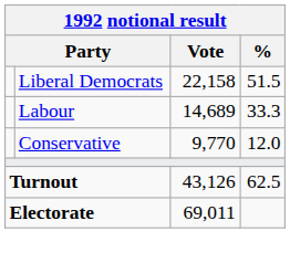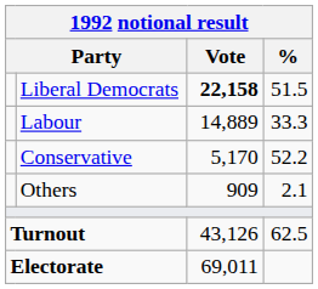Liberal Democrats | Vote: normal -> bold
Labour | Vote: 14,689 -> 14,889
Conservative | Vote: 9,770 -> 5,170
Conservative | %: 12.0 -> 52.2
+ row: Others | 909 | 2.1
